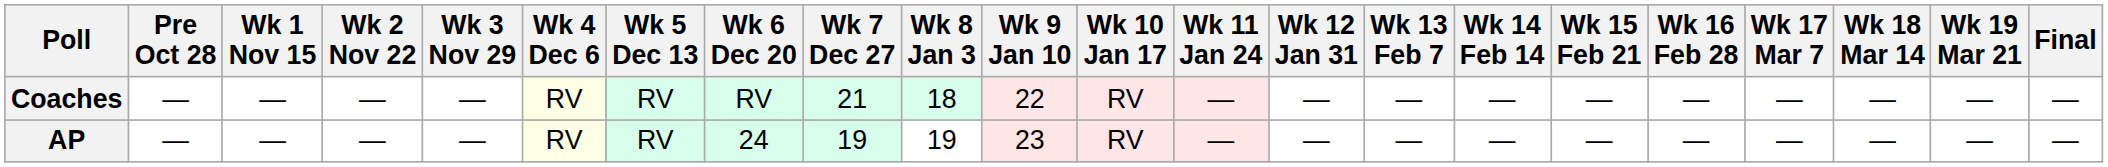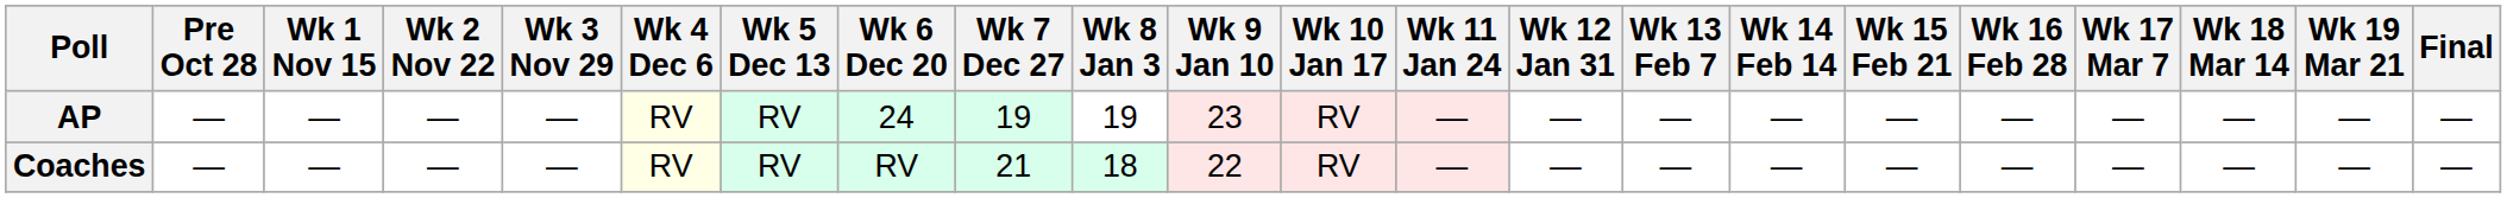rows swapped: AP <-> Coaches
